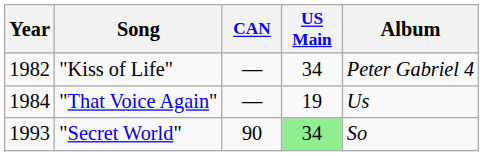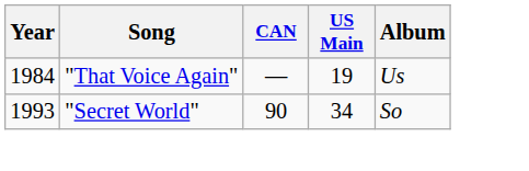- row: 1982 | "Kiss of Life" | — | 34 | Peter Gabriel 4
"Secret World" | US Main: lightgreen background -> no background
